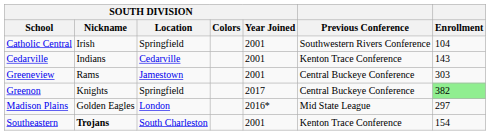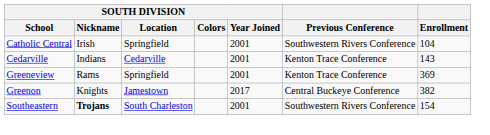Greeneview | SOUTH DIVISION / Location: Jamestown -> Springfield
Greeneview | Previous Conference: Central Buckeye Conference -> Kenton Trace Conference
Greeneview | Enrollment: 303 -> 369
Greenon | SOUTH DIVISION / Location: Springfield -> Jamestown
Greenon | Enrollment: lightgreen background -> no background
- row: Madison Plains | Golden Eagles | London | 2016* | Mid State League | 297
Southeastern | Previous Conference: Kenton Trace Conference -> Southwestern Rivers Conference
